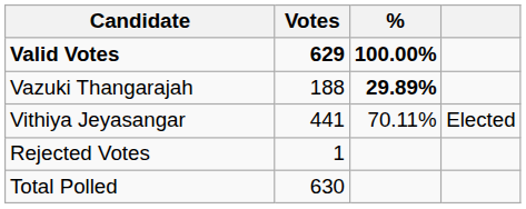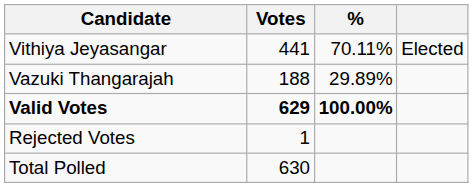rows swapped: Vithiya Jeyasangar <-> Valid Votes
Vazuki Thangarajah | %: bold -> normal
